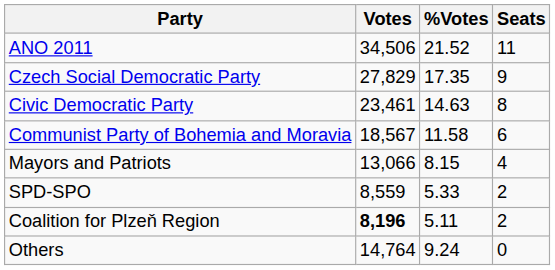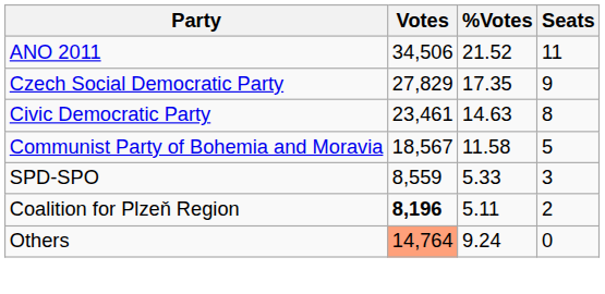Communist Party of Bohemia and Moravia | Seats: 6 -> 5
- row: Mayors and Patriots | 13,066 | 8.15 | 4
SPD-SPO | Seats: 2 -> 3
Others | Votes: no background -> lightsalmon background
